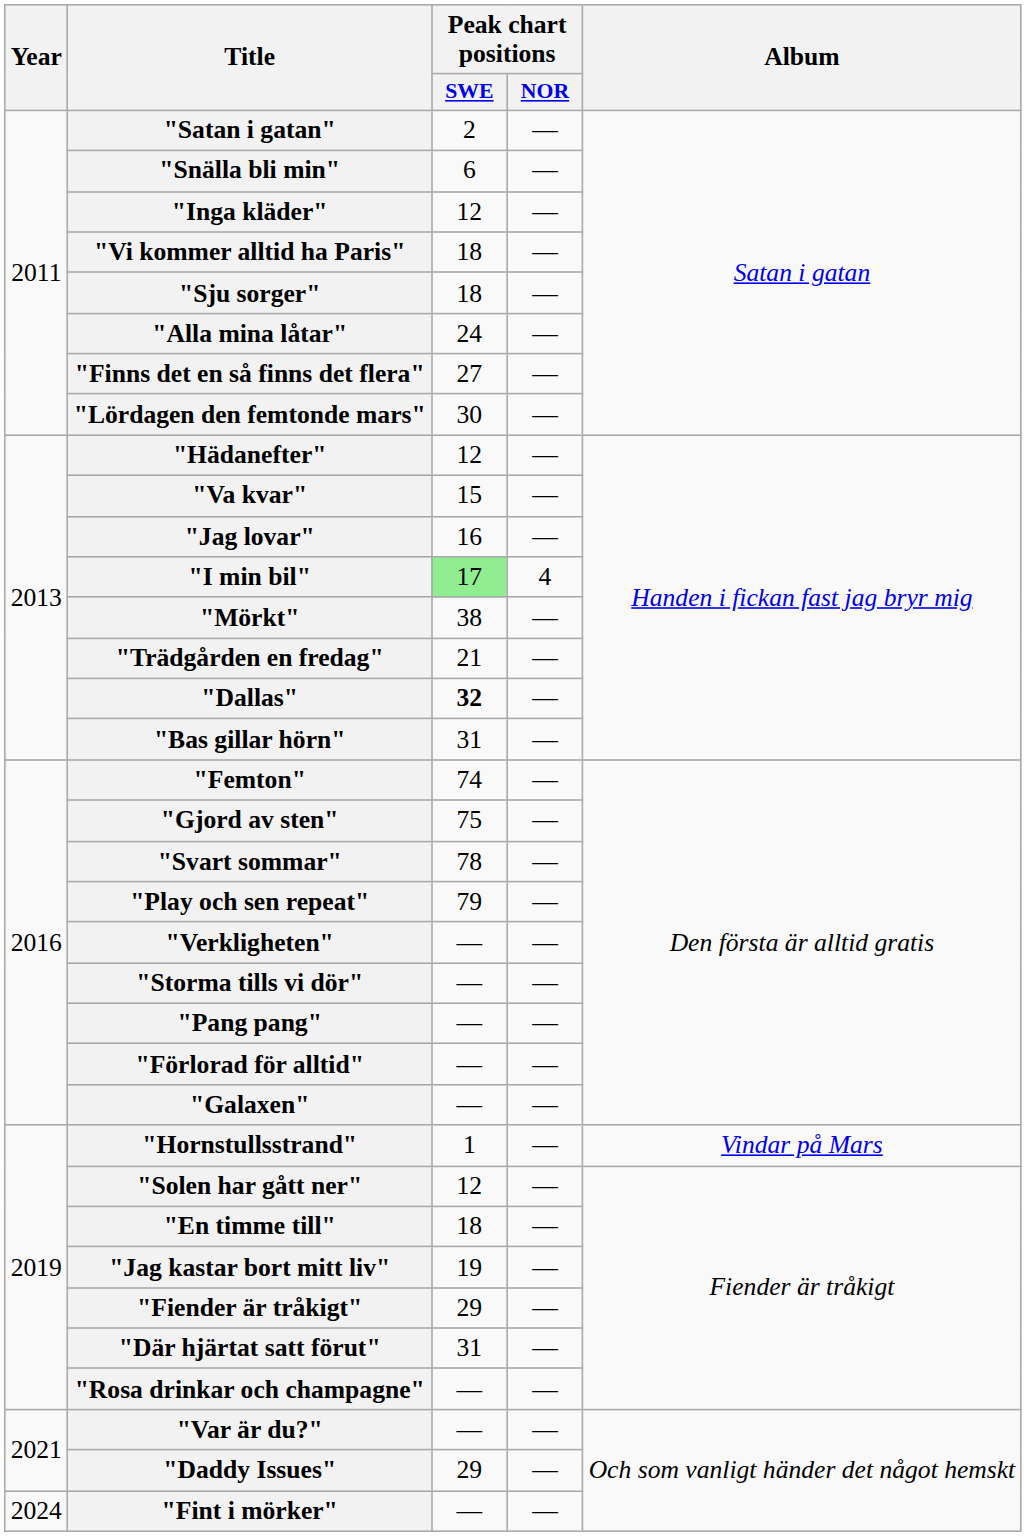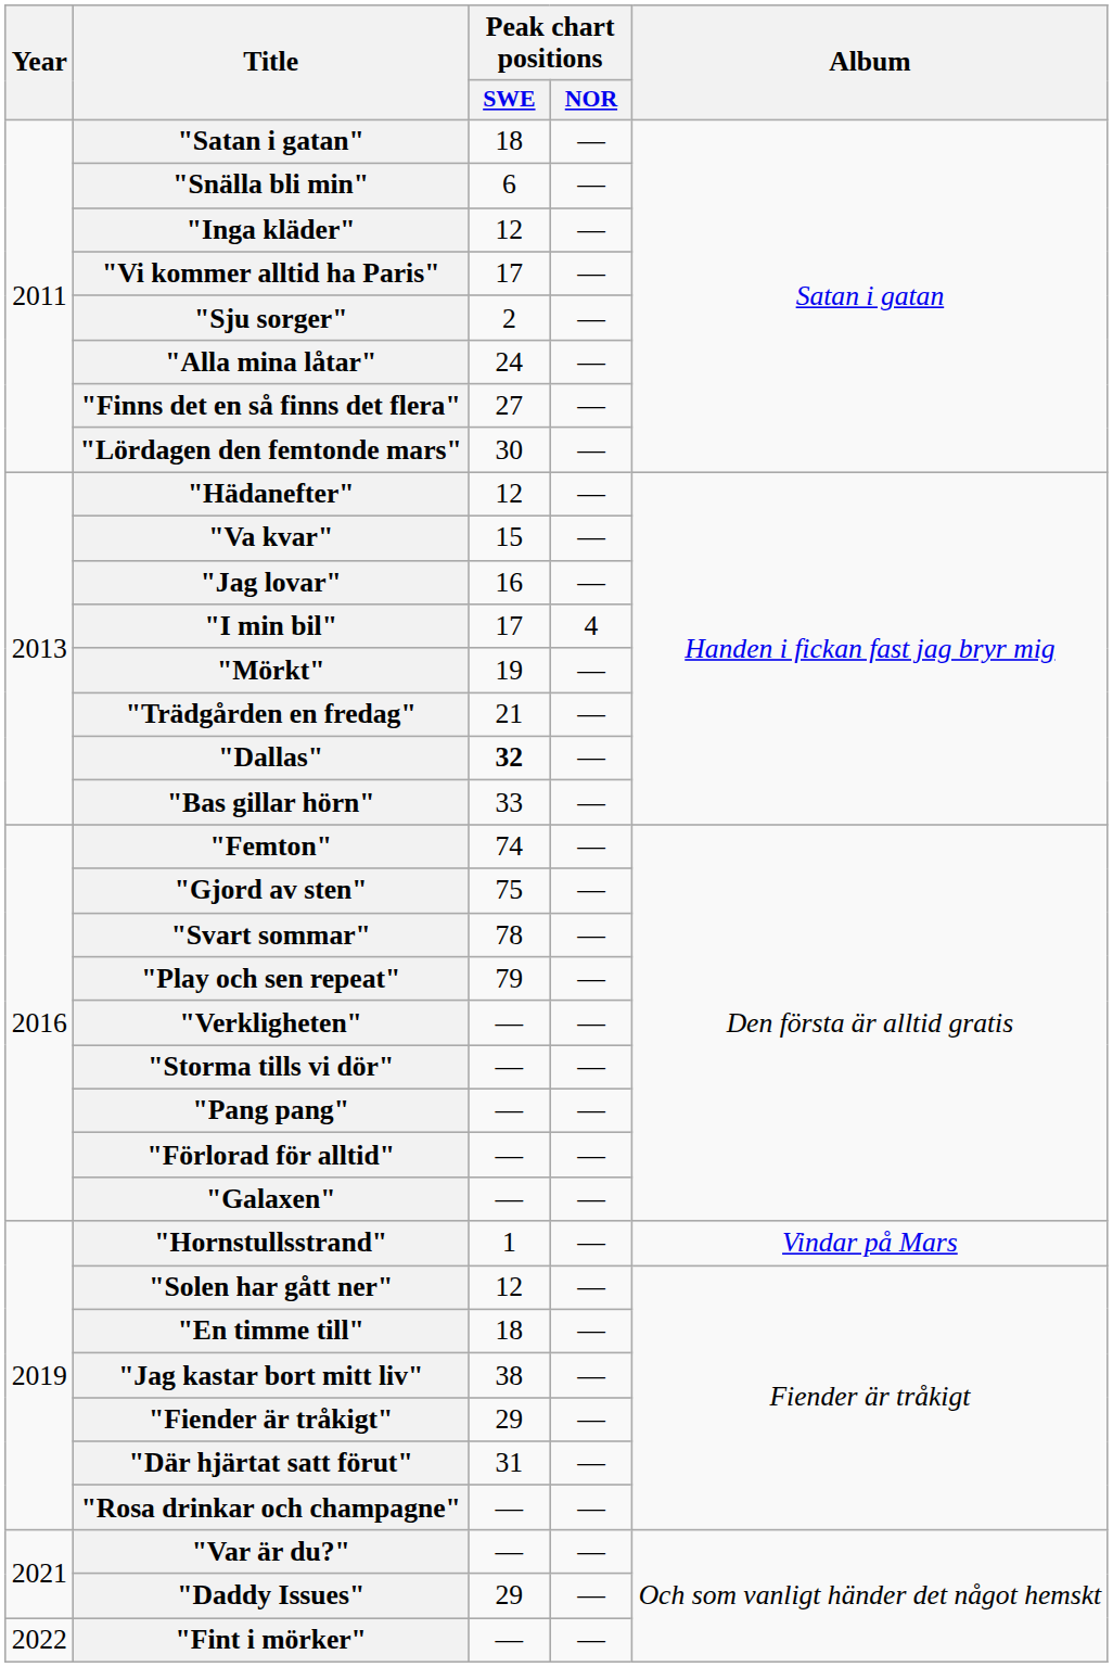"Satan i gatan" | Peak chart positions / SWE: 2 -> 18
"Vi kommer alltid ha Paris" | Peak chart positions / SWE: 18 -> 17
"Sju sorger" | Peak chart positions / SWE: 18 -> 2
"I min bil" | Peak chart positions / SWE: lightgreen background -> no background
"Mörkt" | Peak chart positions / SWE: 38 -> 19
"Bas gillar hörn" | Peak chart positions / SWE: 31 -> 33
"Jag kastar bort mitt liv" | Peak chart positions / SWE: 19 -> 38
"Fint i mörker" | Year: 2024 -> 2022
